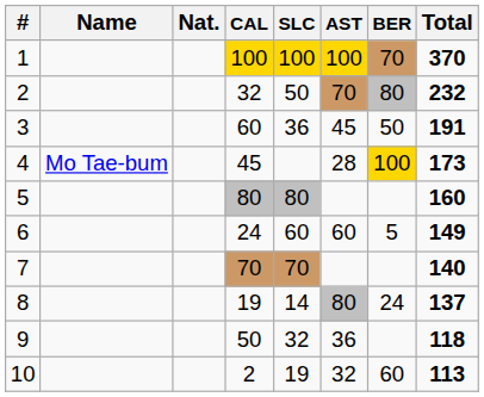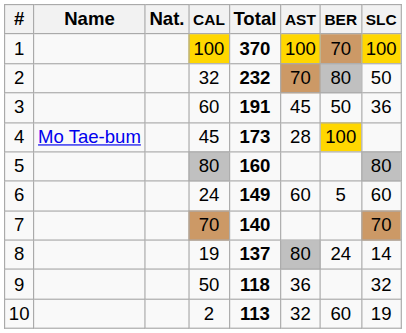columns swapped: SLC <-> Total
